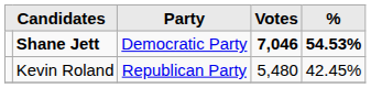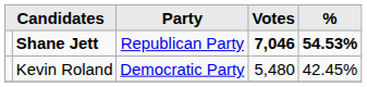Shane Jett | Party: Democratic Party -> Republican Party
Kevin Roland | Party: Republican Party -> Democratic Party
